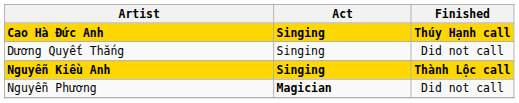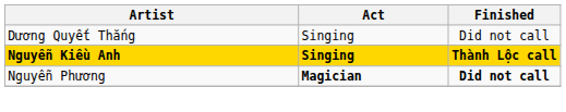- row: Cao Hà Đức Anh | Singing | Thúy Hạnh call
Nguyễn Phương | Finished: normal -> bold
